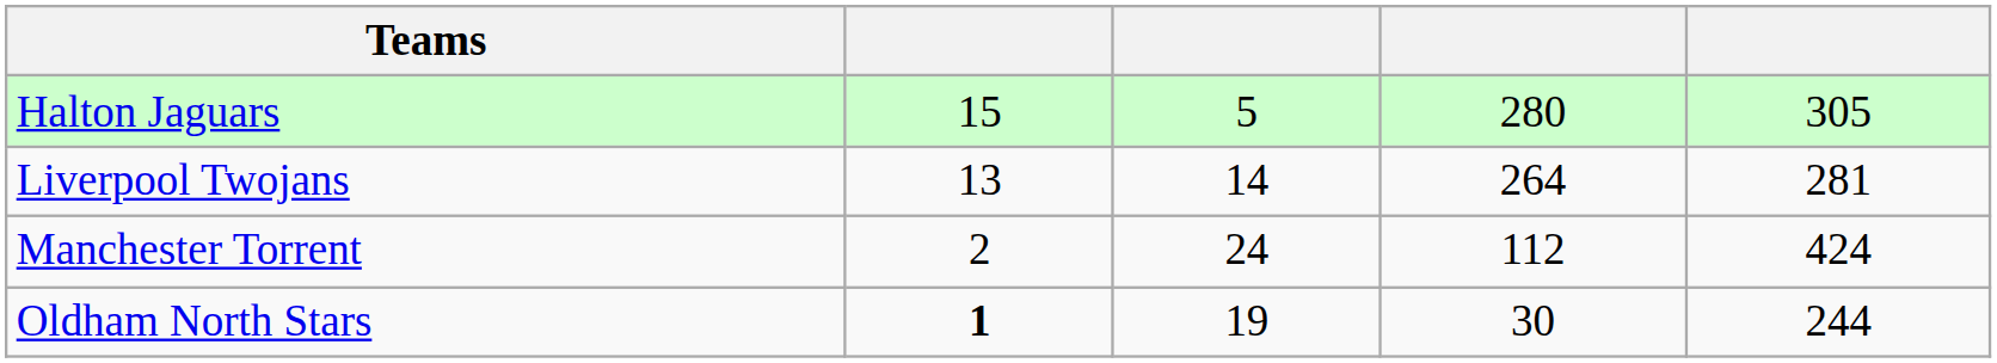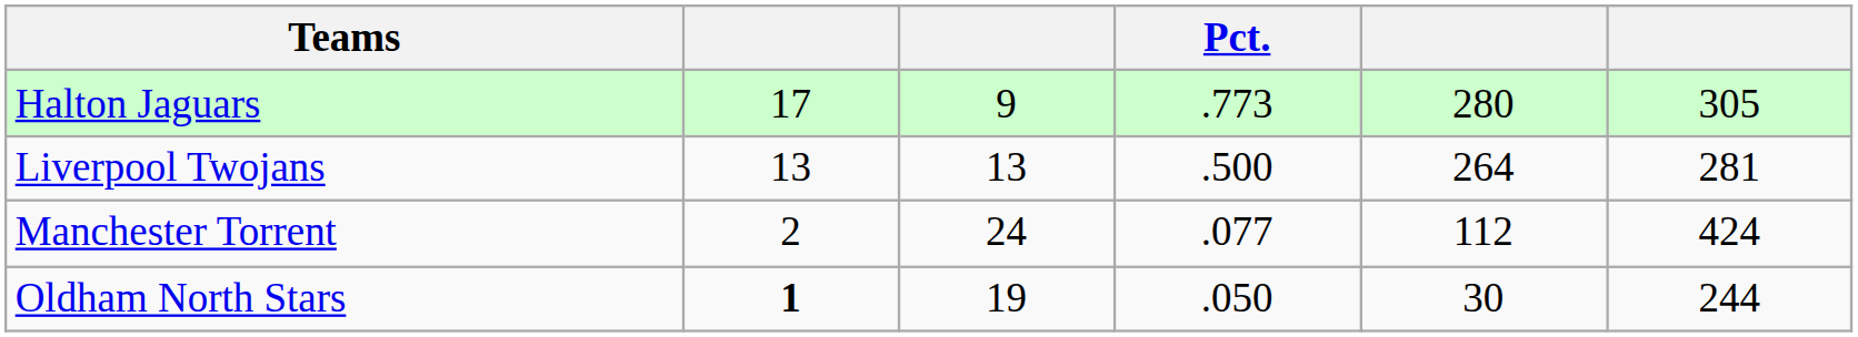+ column: Pct. | .773 | .500 | .077 | .050
Halton Jaguars | column 2: 15 -> 17
Halton Jaguars | column 3: 5 -> 9
Liverpool Twojans | column 3: 14 -> 13
